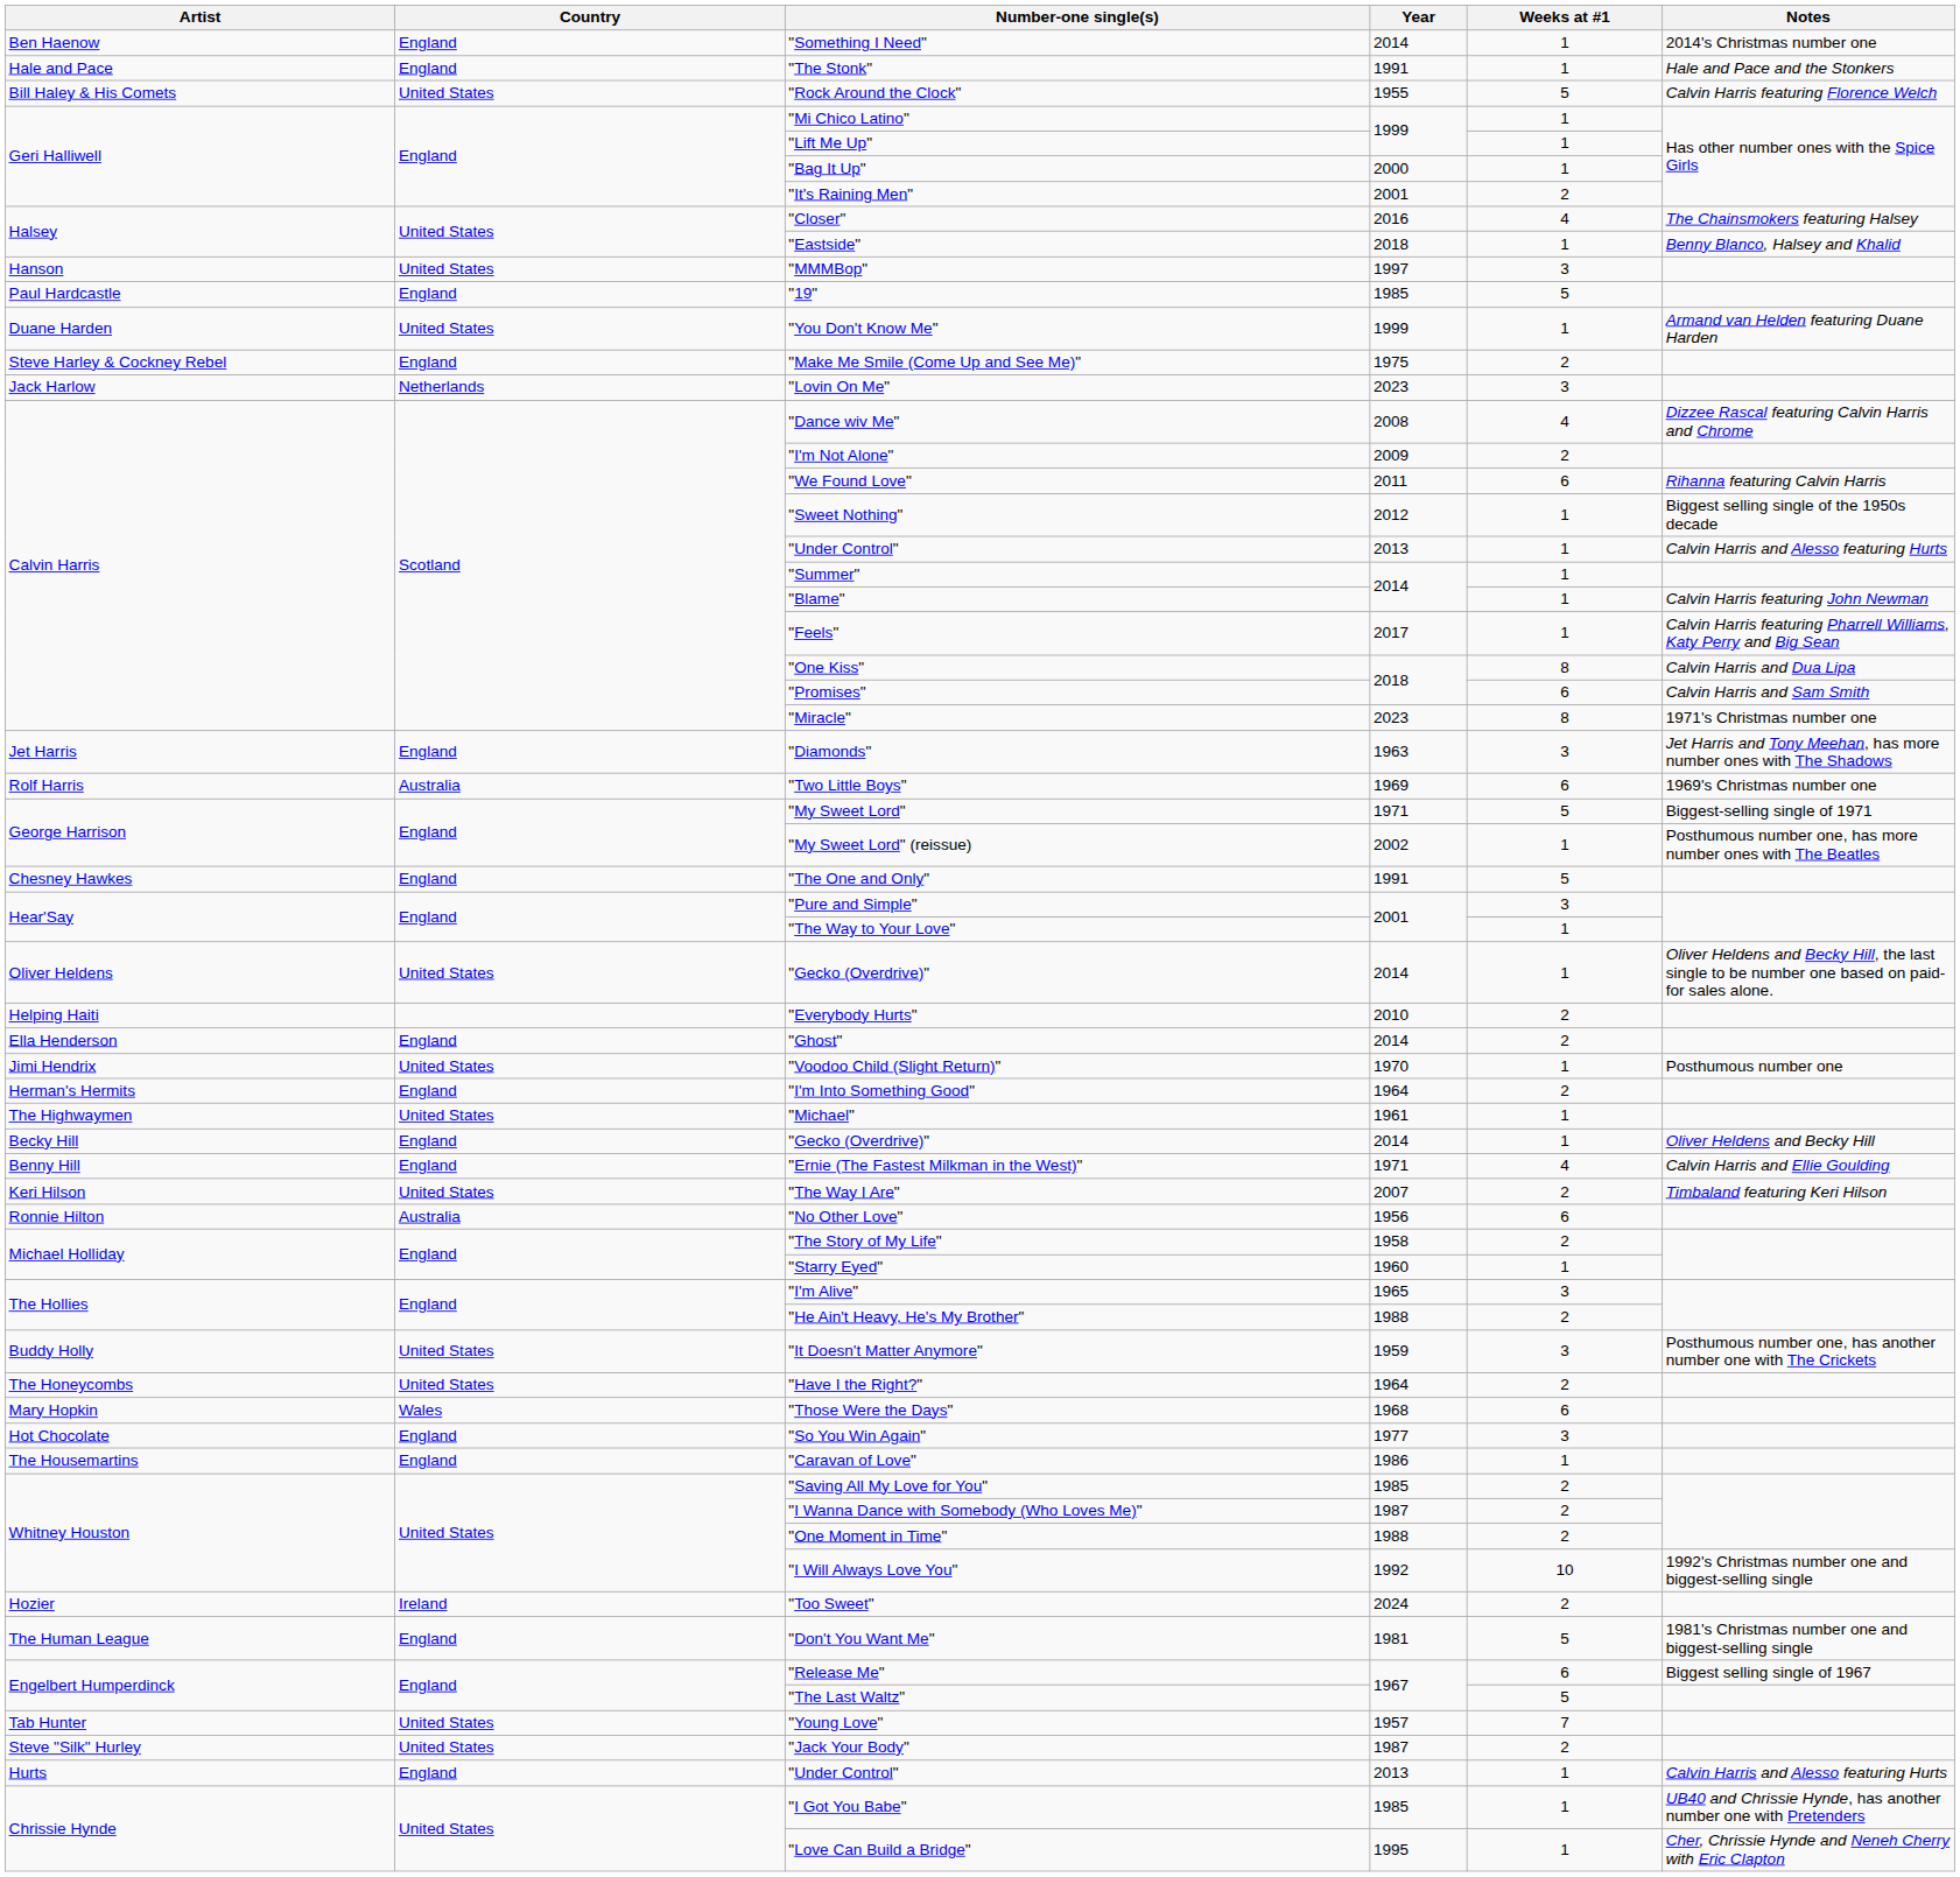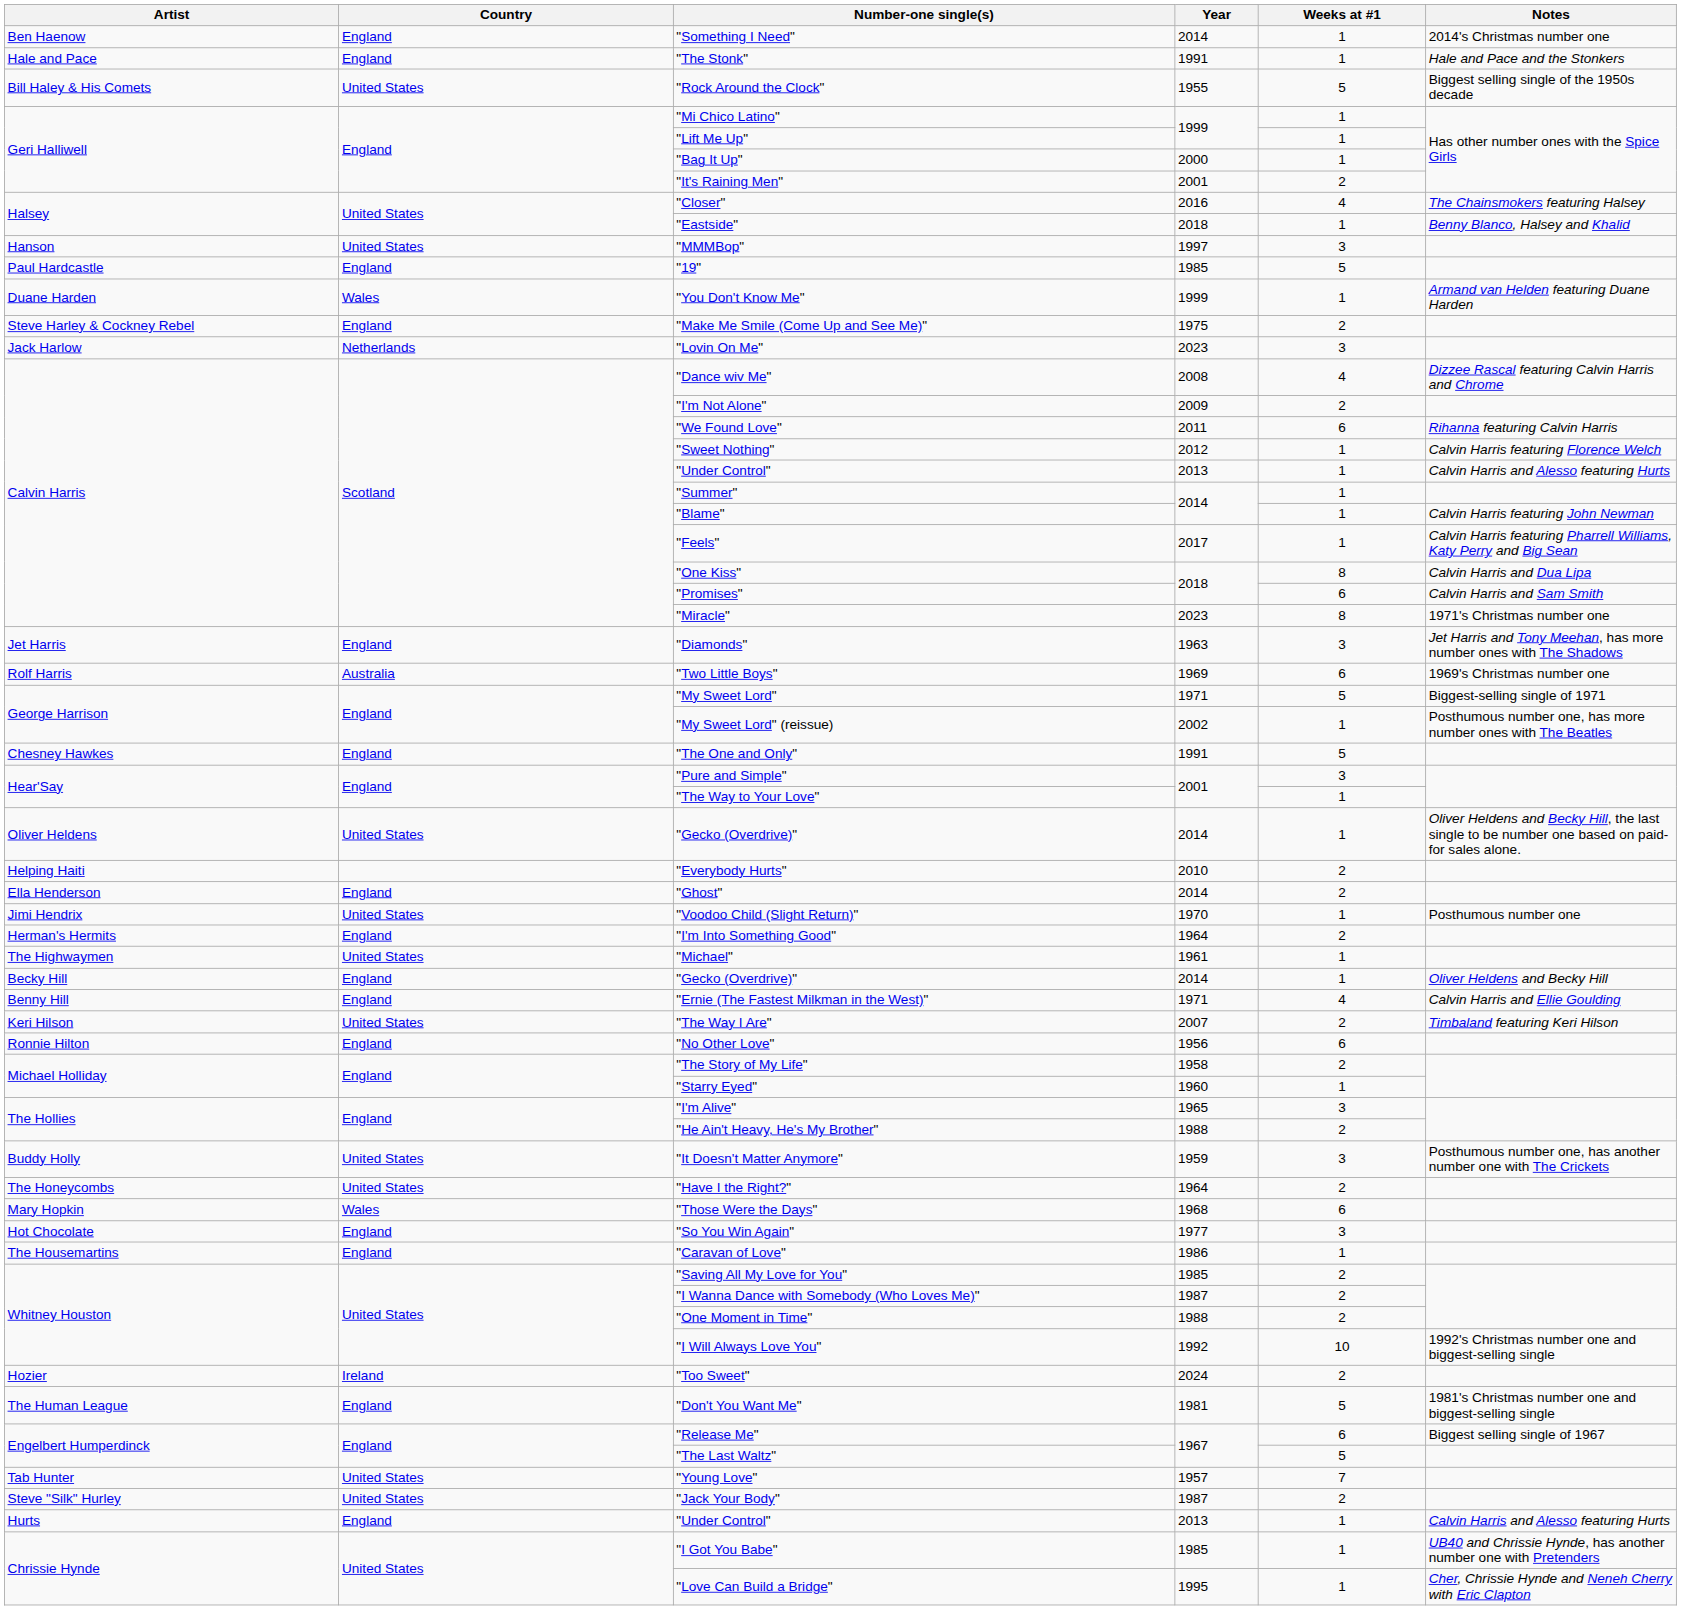"Rock Around the Clock" | Notes: Calvin Harris featuring Florence Welch -> Biggest selling single of the 1950s decade
"You Don't Know Me" | Country: United States -> Wales
"Sweet Nothing" | Notes: Biggest selling single of the 1950s decade -> Calvin Harris featuring Florence Welch
"No Other Love" | Country: Australia -> England
